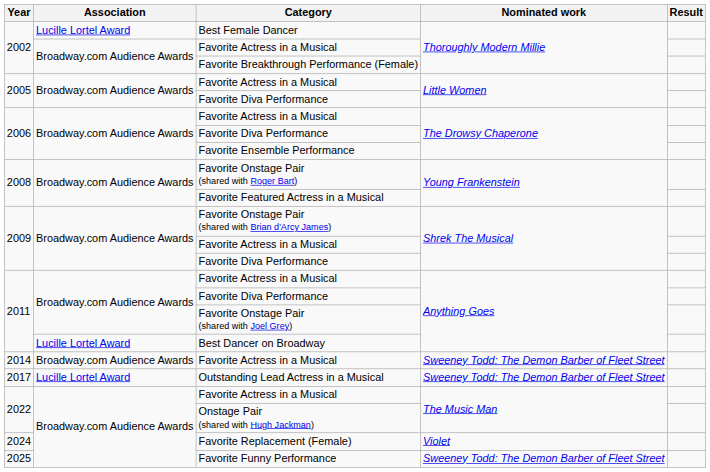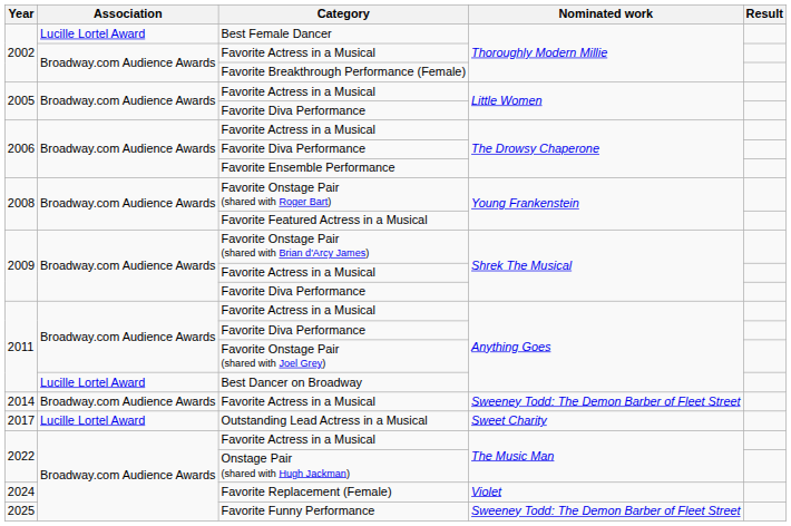Outstanding Lead Actress in a Musical | Nominated work: Sweeney Todd: The Demon Barber of Fleet Street -> Sweet Charity
